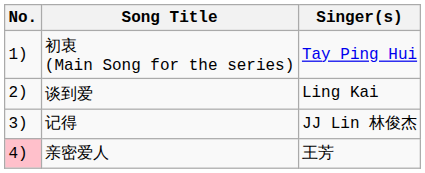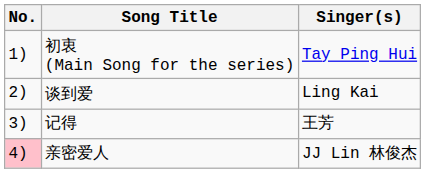记得 | Singer(s): JJ Lin 林俊杰 -> 王芳
亲密爱人 | Singer(s): 王芳 -> JJ Lin 林俊杰
